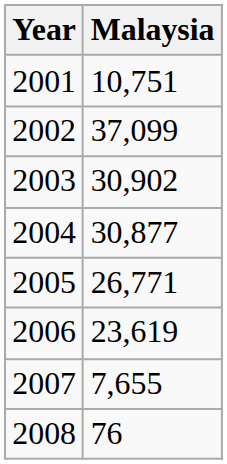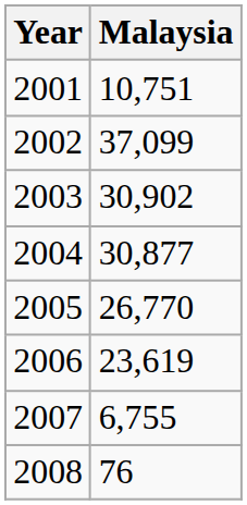2005 | Malaysia: 26,771 -> 26,770
2007 | Malaysia: 7,655 -> 6,755
